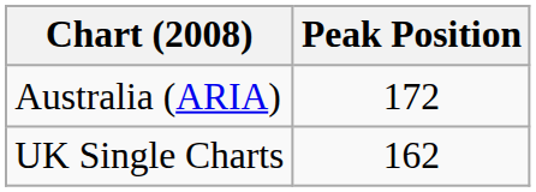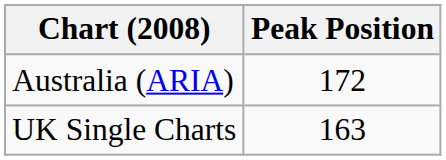UK Single Charts | Peak Position: 162 -> 163
